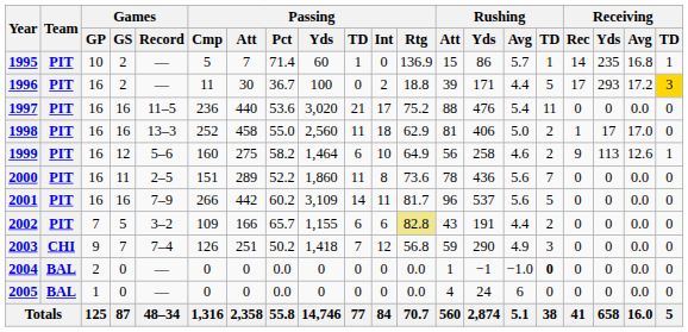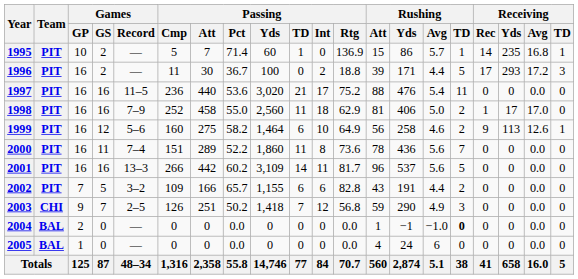1996 | Receiving / TD: gold background -> no background
1998 | Games / Record: 13–3 -> 7–9
2000 | Games / Record: 2–5 -> 7–4
2001 | Games / Record: 7–9 -> 13–3
2002 | Passing / Rtg: khaki background -> no background
2003 | Games / Record: 7–4 -> 2–5
